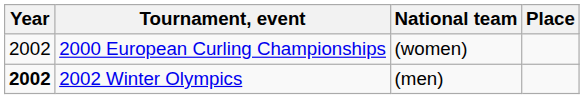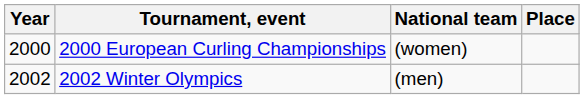2000 European Curling Championships | Year: 2002 -> 2000
2002 Winter Olympics | Year: bold -> normal
